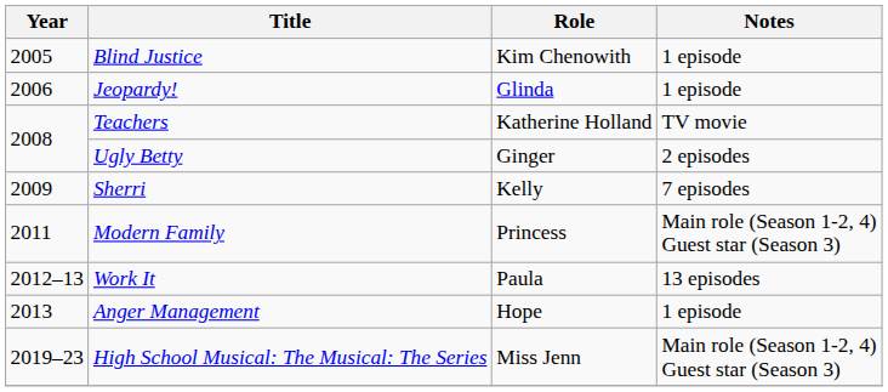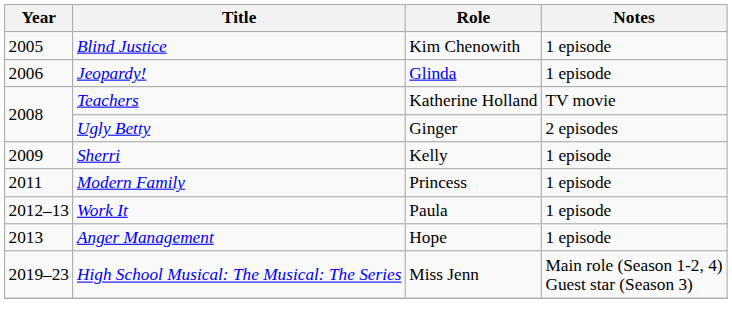Sherri | Notes: 7 episodes -> 1 episode
Modern Family | Notes: Main role (Season 1-2, 4) Guest star (Season 3) -> 1 episode
Work It | Notes: 13 episodes -> 1 episode
